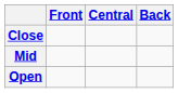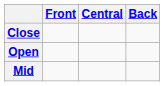rows swapped: Mid <-> Open
